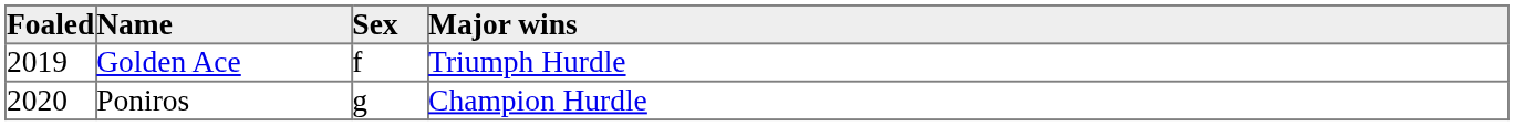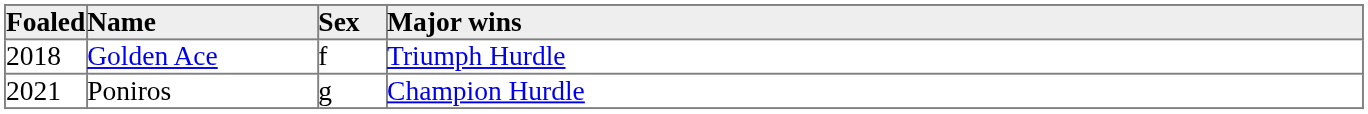Golden Ace | Foaled: 2019 -> 2018
Poniros | Foaled: 2020 -> 2021
